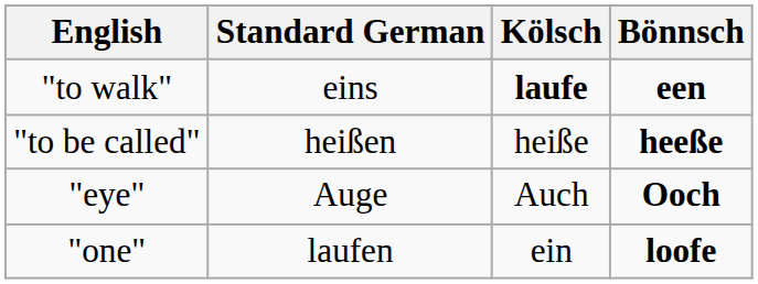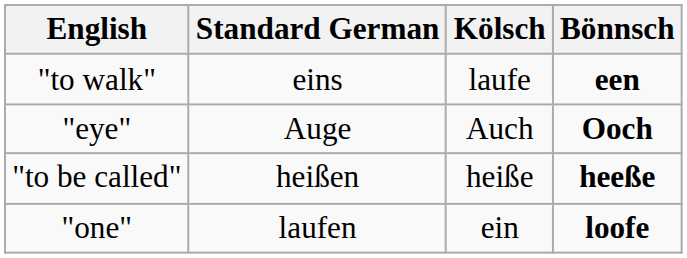"to walk" | Kölsch: bold -> normal
rows swapped: "eye" <-> "to be called"
